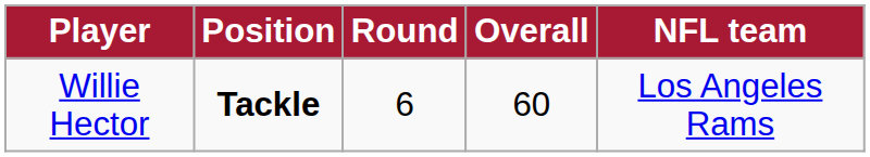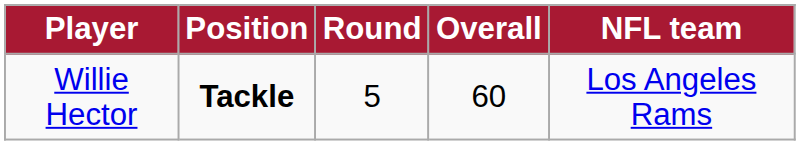Willie Hector | Round: 6 -> 5
